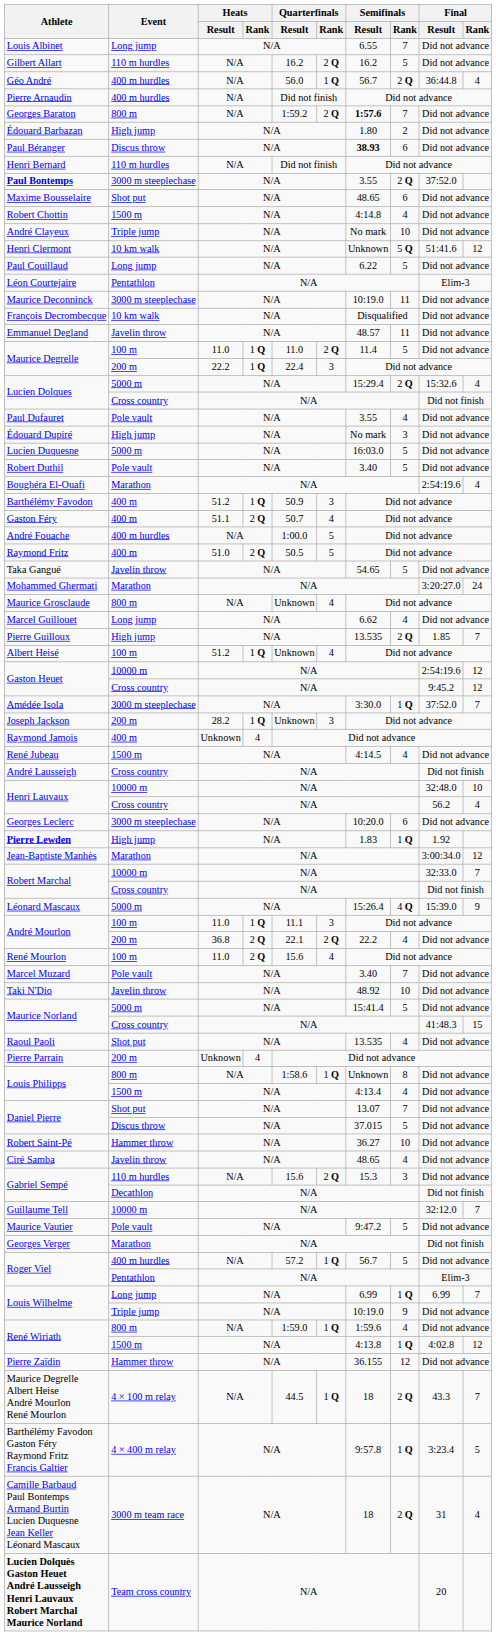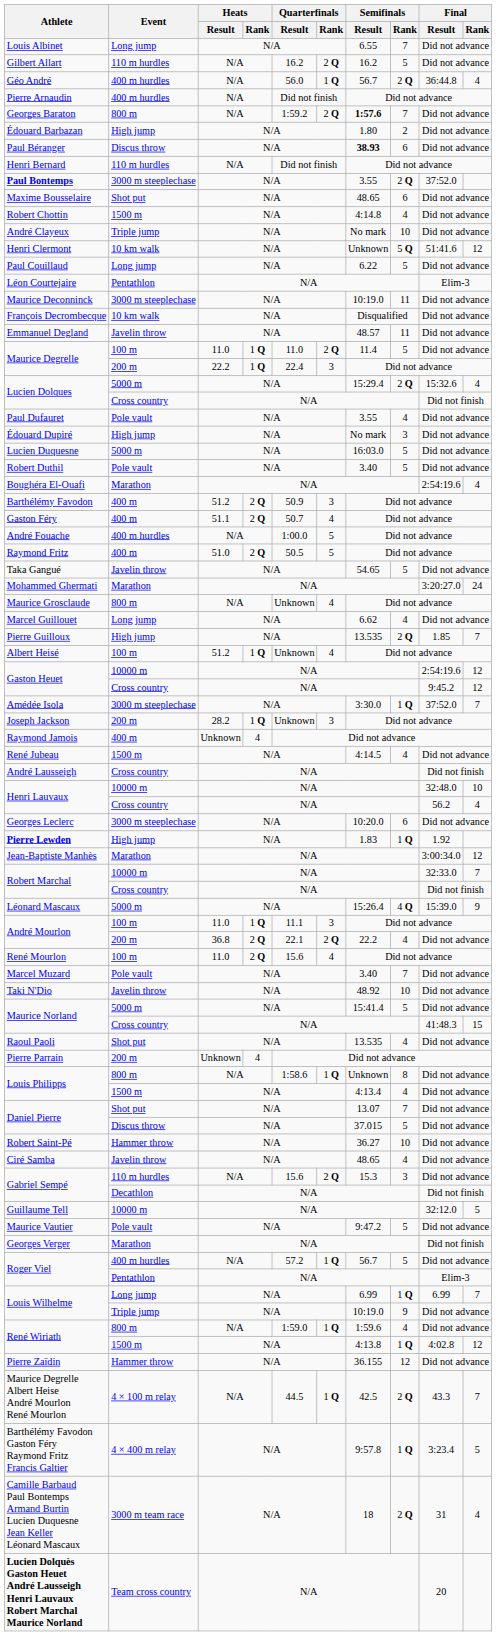Barthélémy Favodon | Heats / Rank: 1 Q -> 2 Q
Guillaume Tell | Final / Rank: 7 -> 5
Maurice Degrelle Albert Heise André Mourlon René Mourlon | Semifinals / Result: 18 -> 42.5
